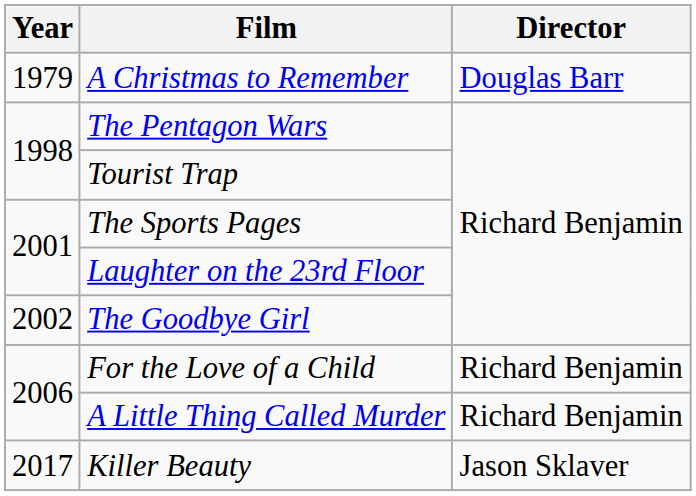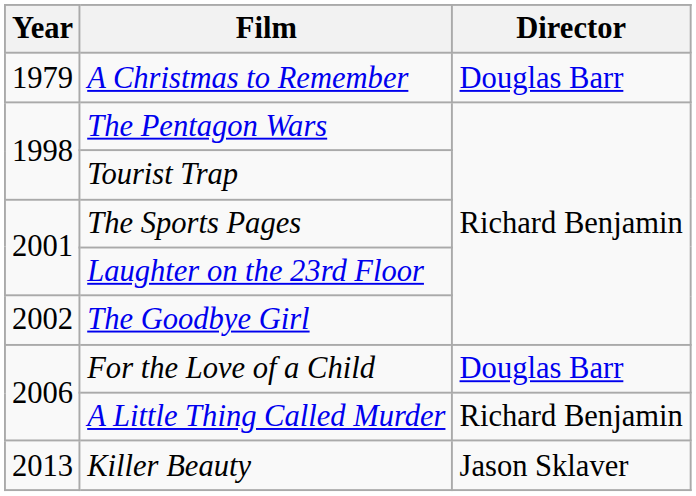For the Love of a Child | Director: Richard Benjamin -> Douglas Barr
Killer Beauty | Year: 2017 -> 2013
